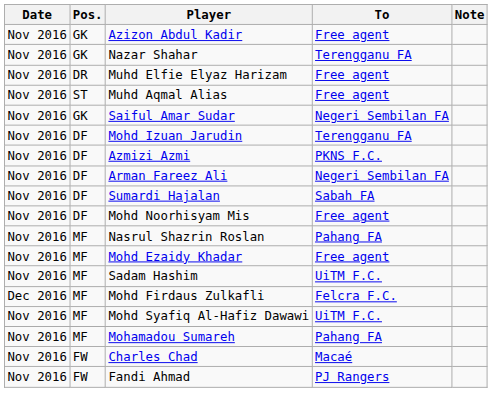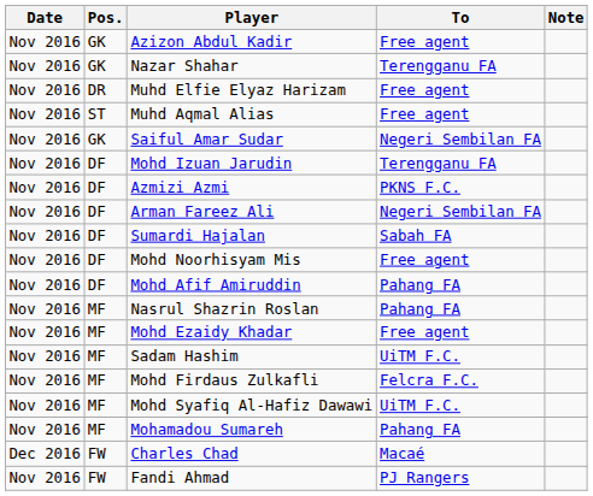+ row: Nov 2016 | DF | Mohd Afif Amiruddin | Pahang FA
Mohd Firdaus Zulkafli | Date: Dec 2016 -> Nov 2016
Charles Chad | Date: Nov 2016 -> Dec 2016
